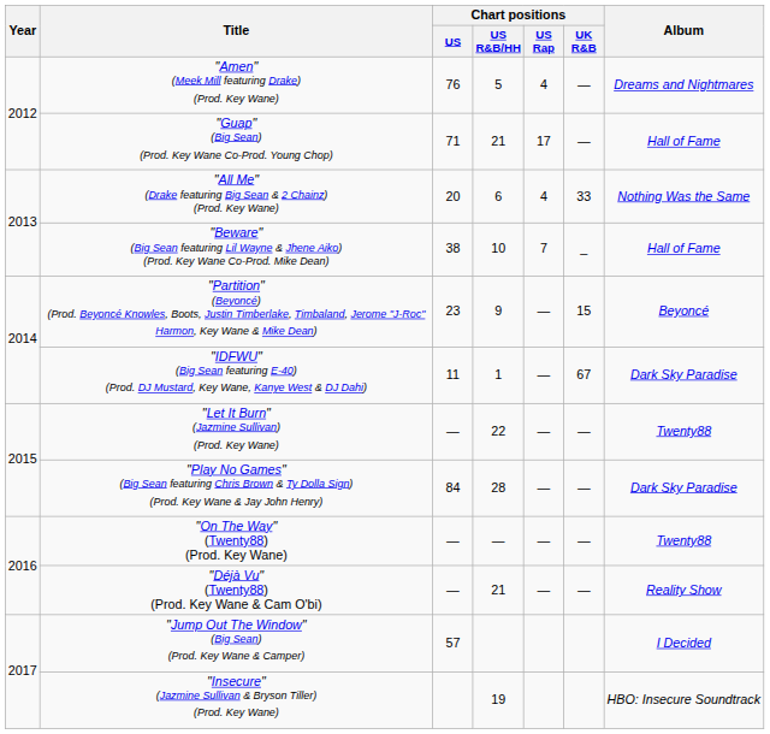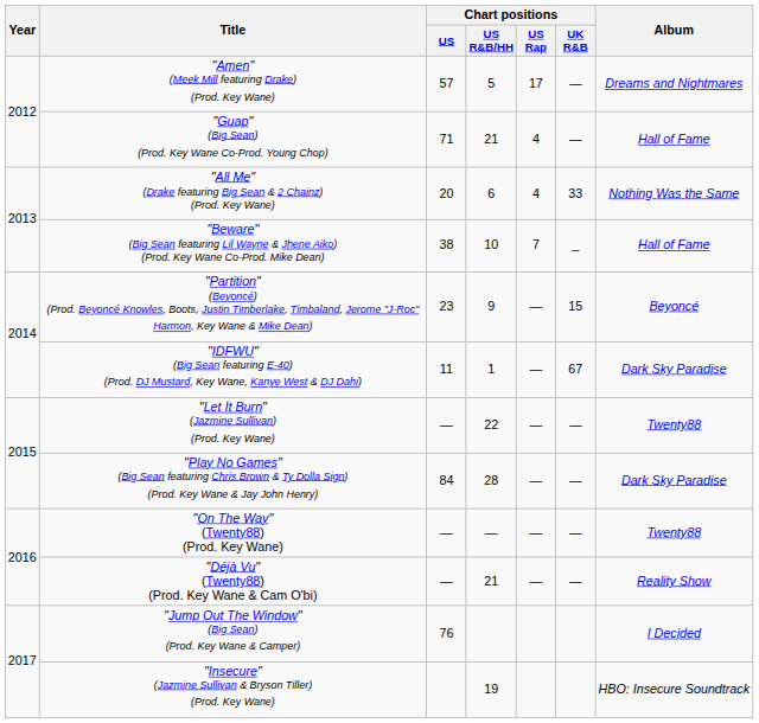"Amen" (Meek Mill featuring Drake) (Prod. Key Wane) | Chart positions / US: 76 -> 57
"Amen" (Meek Mill featuring Drake) (Prod. Key Wane) | Chart positions / US Rap: 4 -> 17
"Guap" (Big Sean) (Prod. Key Wane Co-Prod. Young Chop) | Chart positions / US Rap: 17 -> 4
"Jump Out The Window" (Big Sean) (Prod. Key Wane & Camper) | Chart positions / US: 57 -> 76
